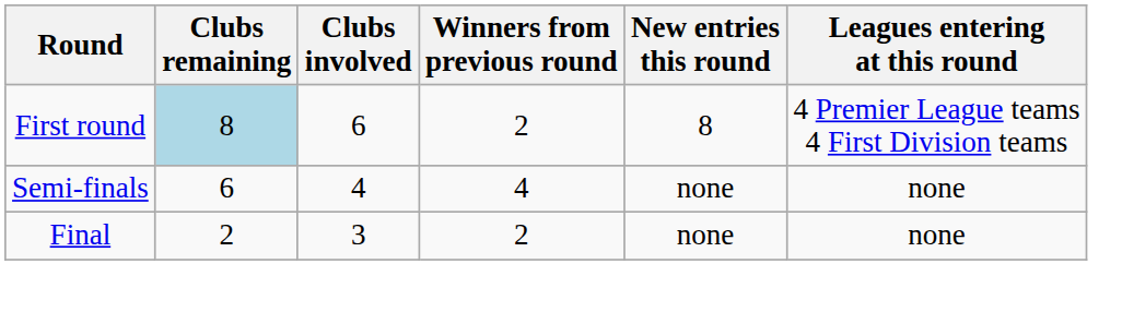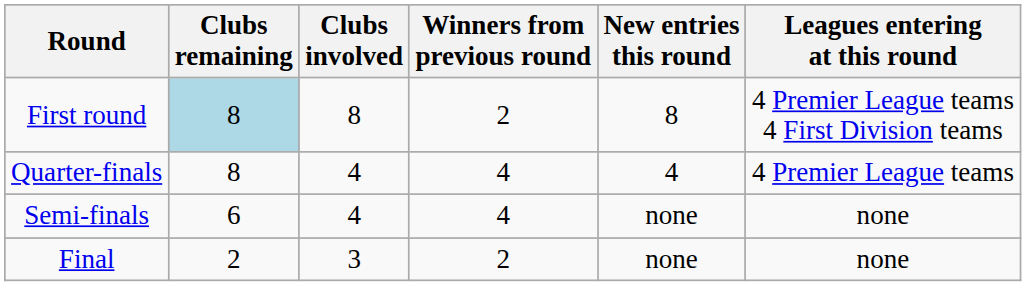First round | Clubs involved: 6 -> 8
+ row: Quarter-finals | 8 | 4 | 4 | 4 | 4 Premier League teams
